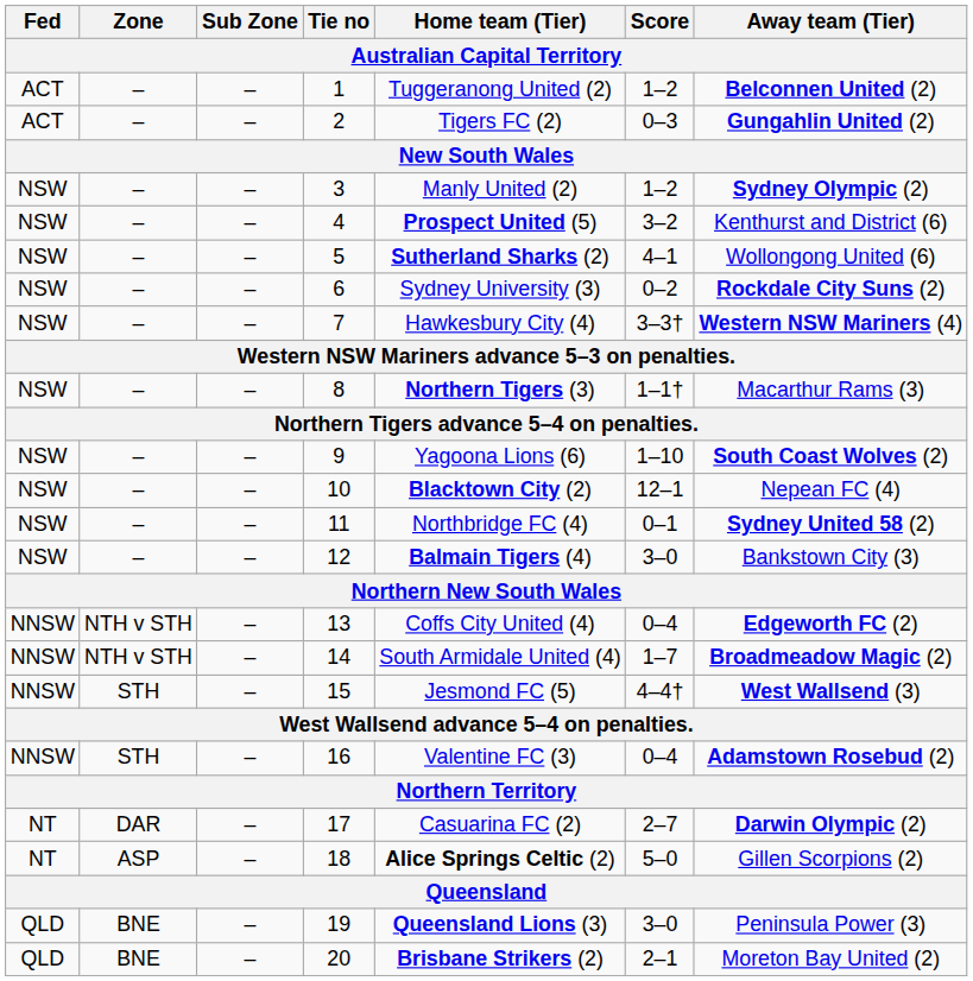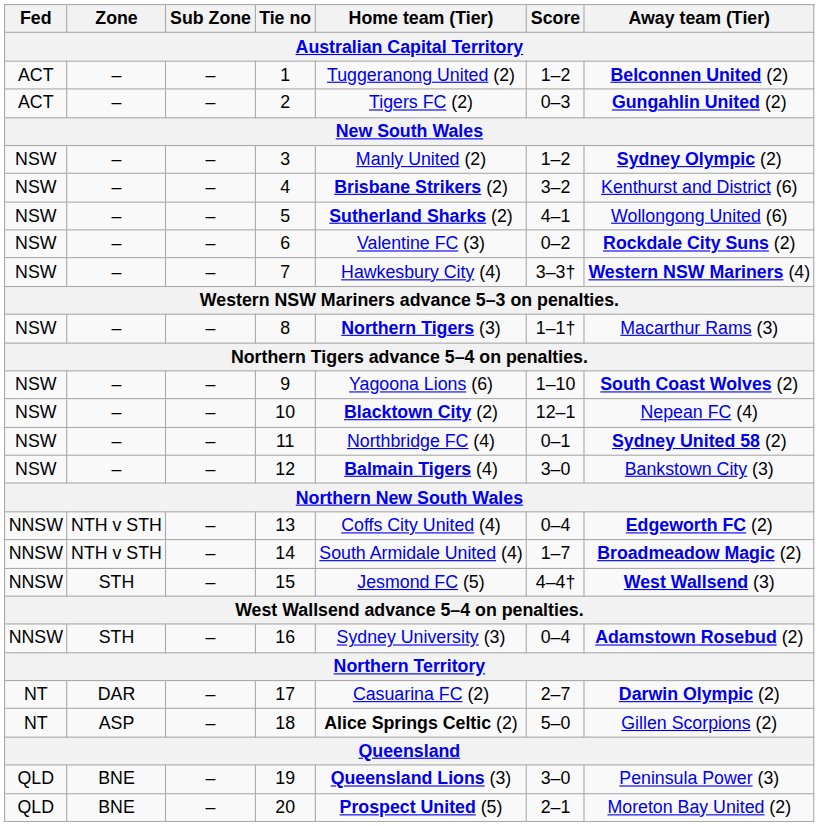4 | Home team (Tier): Prospect United (5) -> Brisbane Strikers (2)
6 | Home team (Tier): Sydney University (3) -> Valentine FC (3)
16 | Home team (Tier): Valentine FC (3) -> Sydney University (3)
20 | Home team (Tier): Brisbane Strikers (2) -> Prospect United (5)
